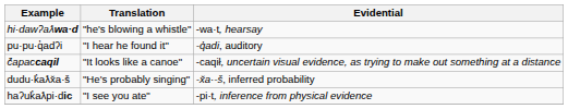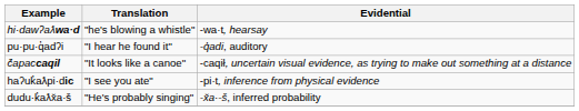rows swapped: haʔuk̓aƛpi·dic <-> dudu·k̓aƛx̌a·š
